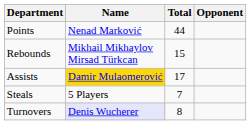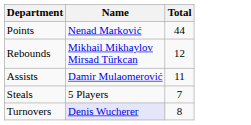- column: Opponent
Rebounds | Total: 15 -> 12
Assists | Name: gold background -> no background
Assists | Total: 17 -> 11
